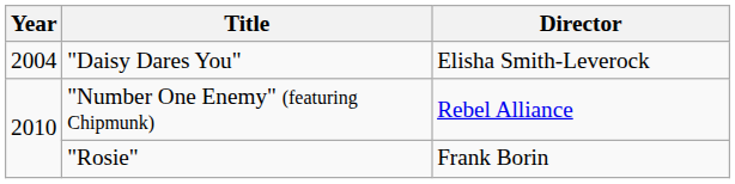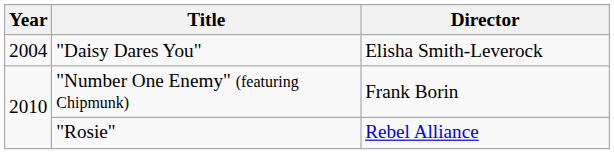"Number One Enemy" (featuring Chipmunk) | Director: Rebel Alliance -> Frank Borin
"Rosie" | Director: Frank Borin -> Rebel Alliance
